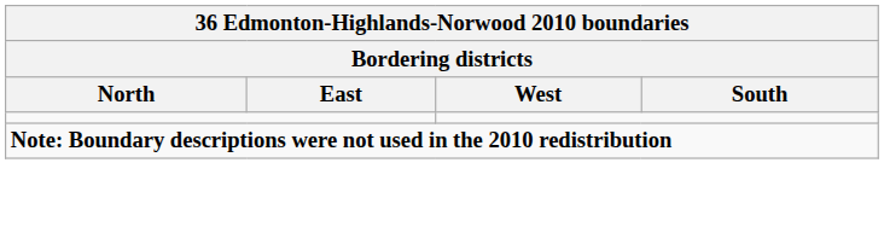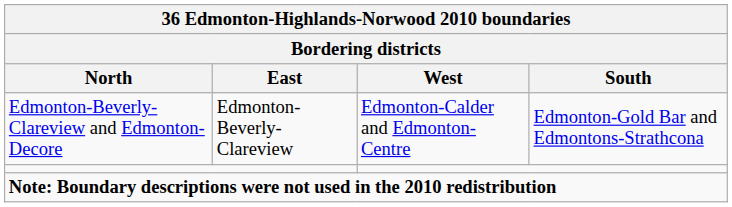+ row: Edmonton-Beverly-Clareview and Edmonton-Decore | Edmonton-Beverly-Clareview | Edmonton-Calder and Edmonton-Centre | Edmonton-Gold Bar and Edmontons-Strathcona
